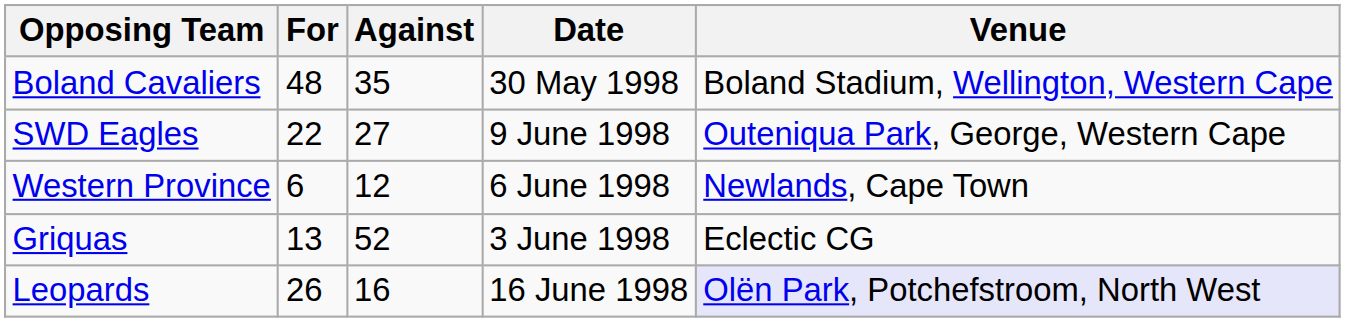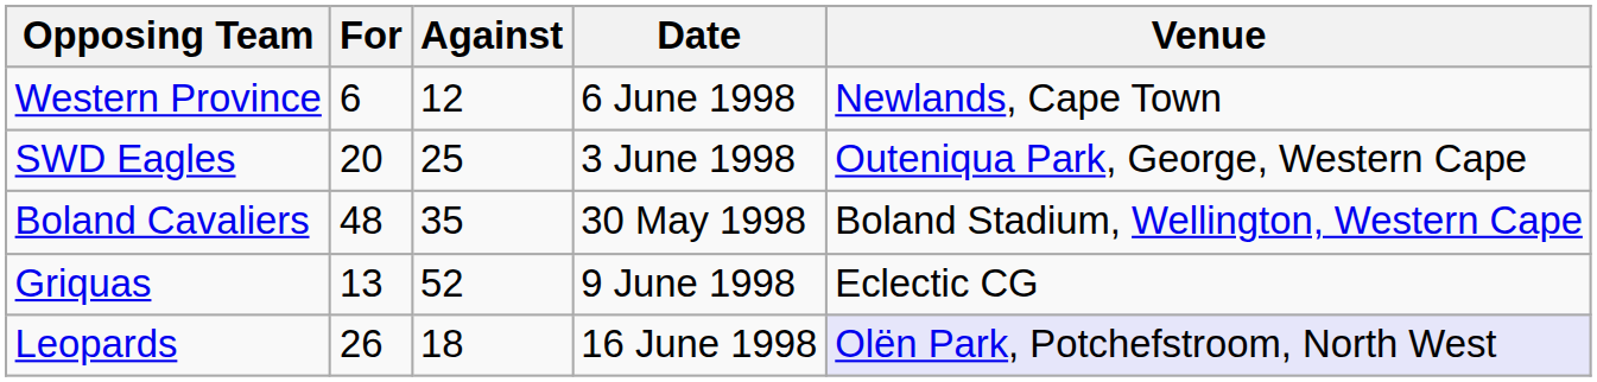rows swapped: Boland Cavaliers <-> Western Province
SWD Eagles | For: 22 -> 20
SWD Eagles | Against: 27 -> 25
SWD Eagles | Date: 9 June 1998 -> 3 June 1998
Griquas | Date: 3 June 1998 -> 9 June 1998
Leopards | Against: 16 -> 18
